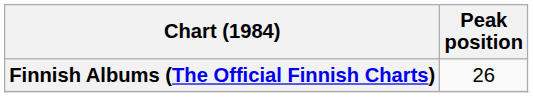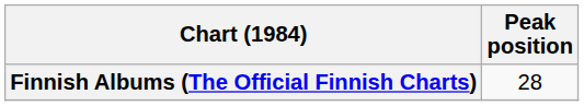Finnish Albums (The Official Finnish Charts) | Peak position: 26 -> 28
